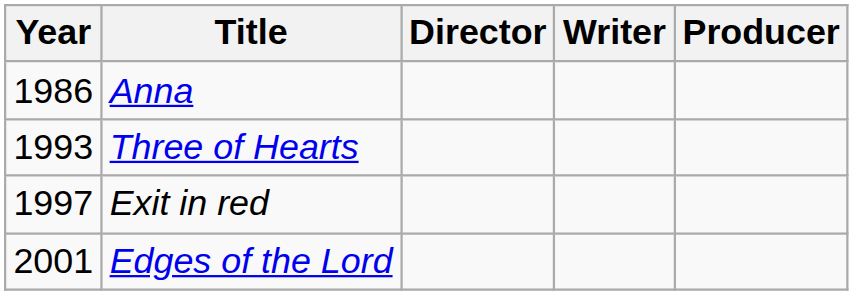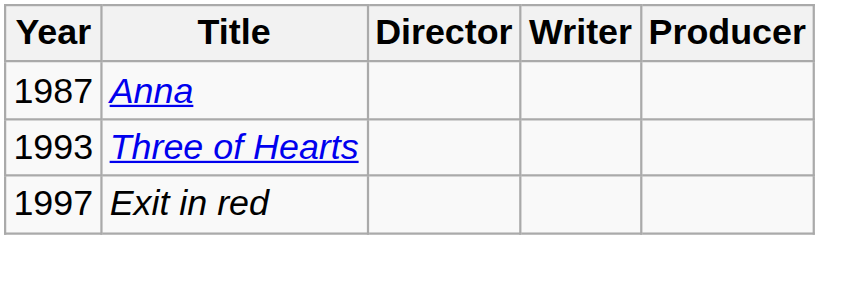Anna | Year: 1986 -> 1987
- row: 2001 | Edges of the Lord
